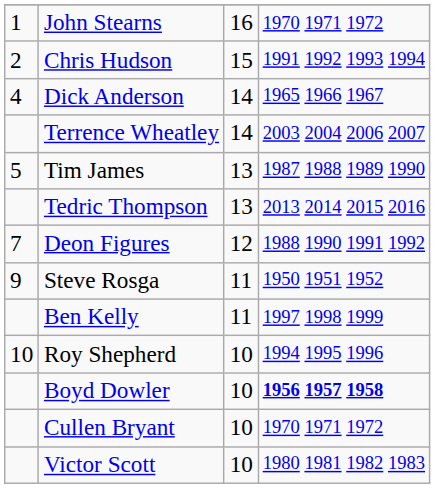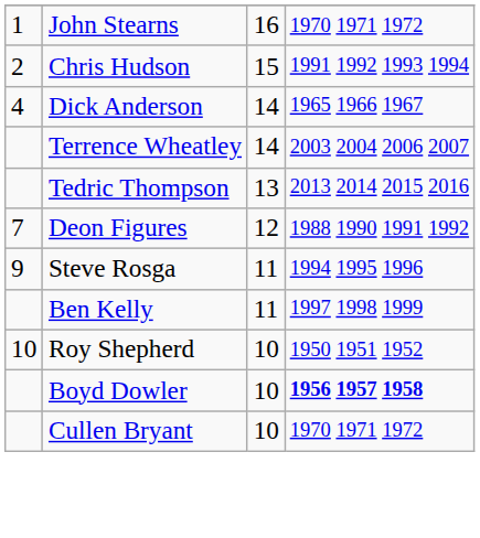- row: 5 | Tim James | 13 | 1987 1988 1989 1990
Steve Rosga | column 4: 1950 1951 1952 -> 1994 1995 1996
Roy Shepherd | column 4: 1994 1995 1996 -> 1950 1951 1952
- row: Victor Scott | 10 | 1980 1981 1982 1983
